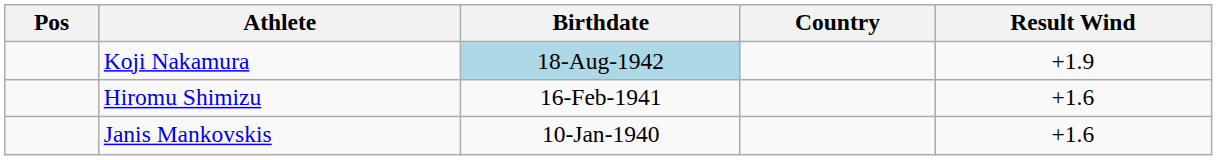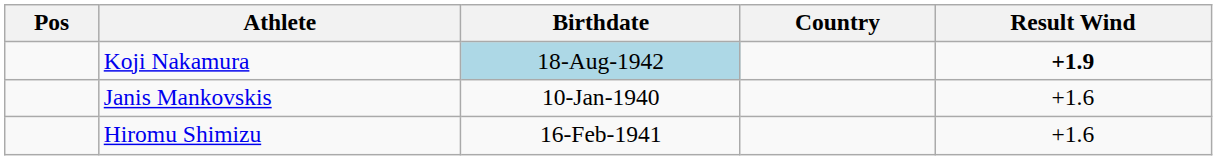Koji Nakamura | Result Wind: normal -> bold
rows swapped: Janis Mankovskis <-> Hiromu Shimizu
